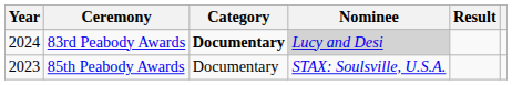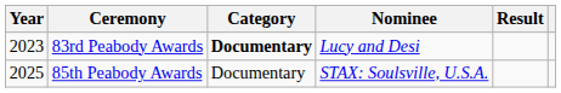83rd Peabody Awards | Year: 2024 -> 2023
83rd Peabody Awards | Nominee: lightgrey background -> no background
85th Peabody Awards | Year: 2023 -> 2025
